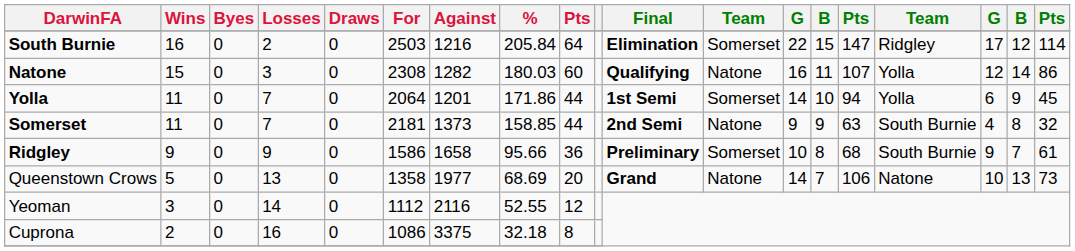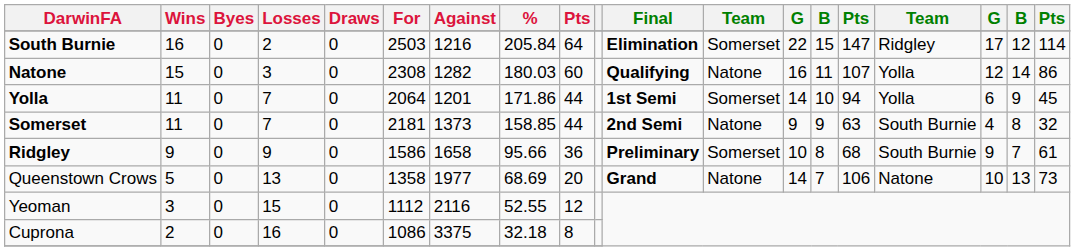Yeoman | Losses: 14 -> 15
